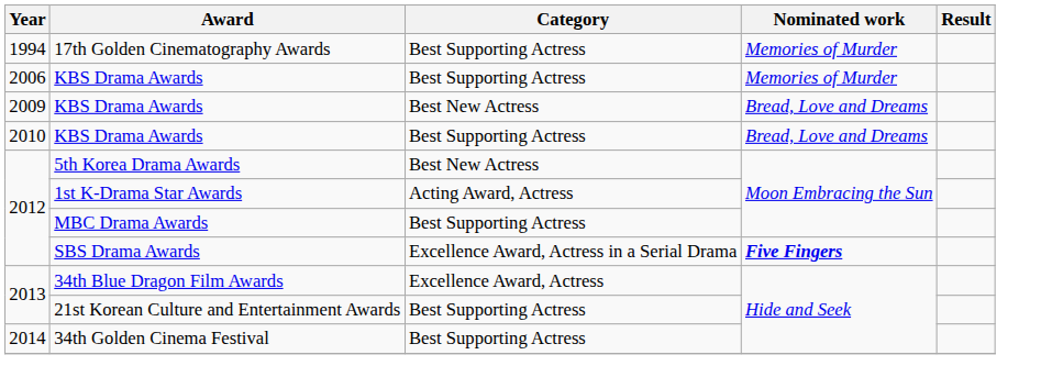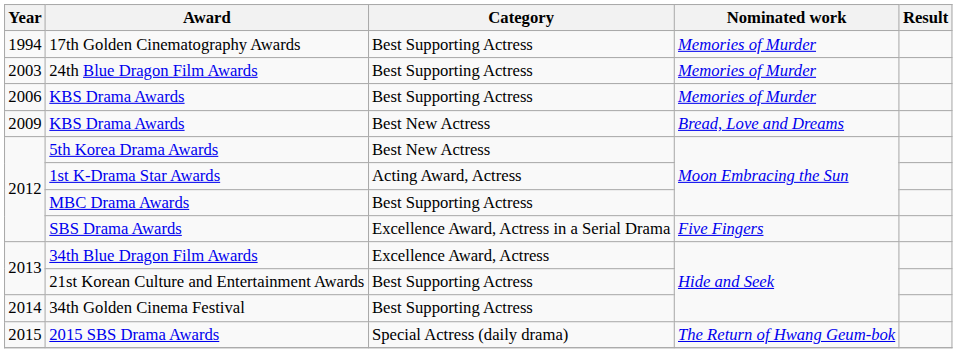+ row: 2003 | 24th Blue Dragon Film Awards | Best Supporting Actress | Memories of Murder
- row: 2010 | KBS Drama Awards | Best Supporting Actress | Bread, Love and Dreams
SBS Drama Awards | Nominated work: bold -> normal
+ row: 2015 | 2015 SBS Drama Awards | Special Actress (daily drama) | The Return of Hwang Geum-bok
